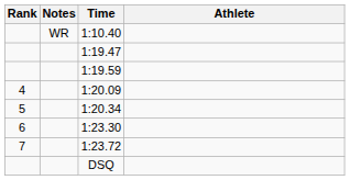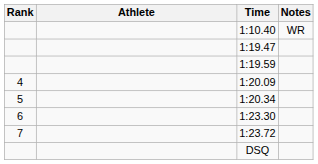columns swapped: Athlete <-> Notes
